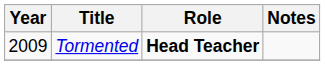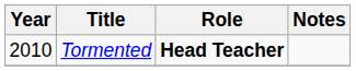Tormented | Year: 2009 -> 2010
